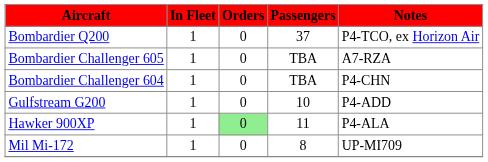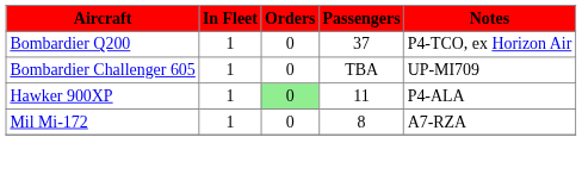Bombardier Challenger 605 | Notes: A7-RZA -> UP-MI709
- row: Bombardier Challenger 604 | 1 | 0 | TBA | P4-CHN
- row: Gulfstream G200 | 1 | 0 | 10 | P4-ADD
Mil Mi-172 | Notes: UP-MI709 -> A7-RZA
